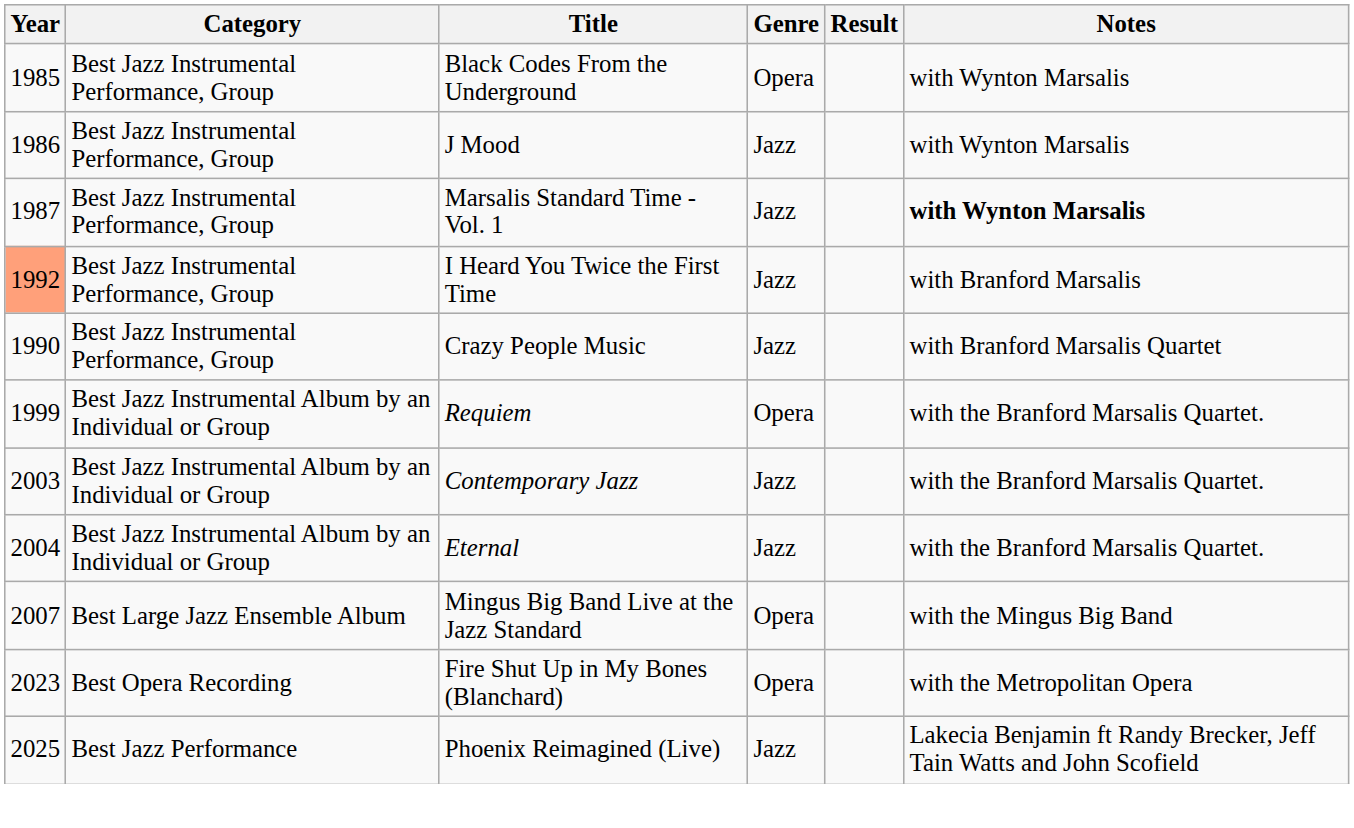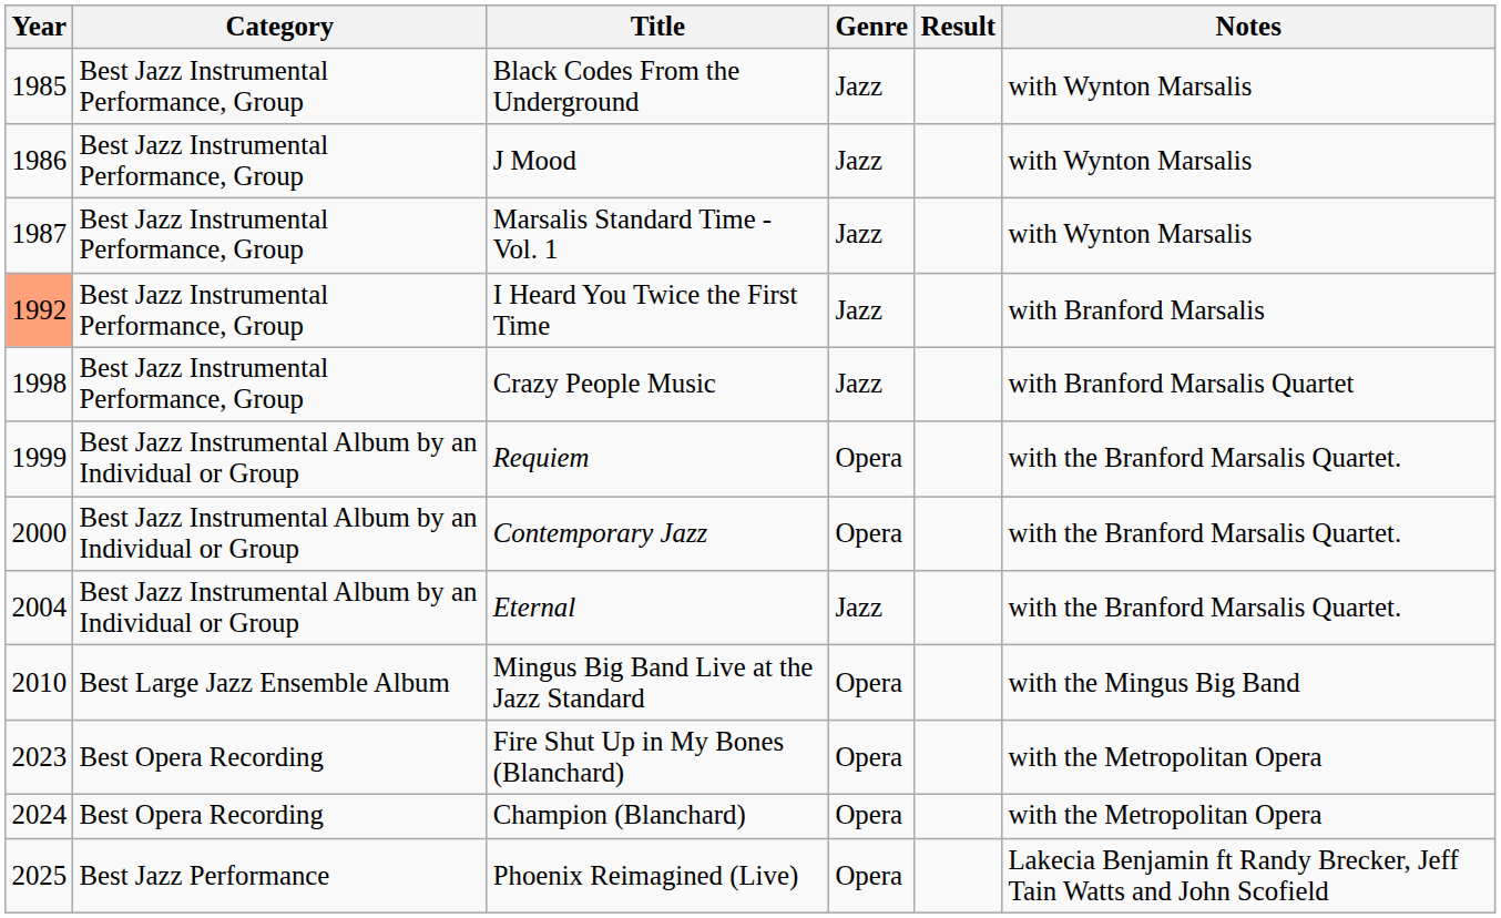Black Codes From the Underground | Genre: Opera -> Jazz
Marsalis Standard Time - Vol. 1 | Notes: bold -> normal
Crazy People Music | Year: 1990 -> 1998
Contemporary Jazz | Year: 2003 -> 2000
Contemporary Jazz | Genre: Jazz -> Opera
Mingus Big Band Live at the Jazz Standard | Year: 2007 -> 2010
+ row: 2024 | Best Opera Recording | Champion (Blanchard) | Opera | with the Metropolitan Opera
Phoenix Reimagined (Live) | Genre: Jazz -> Opera
